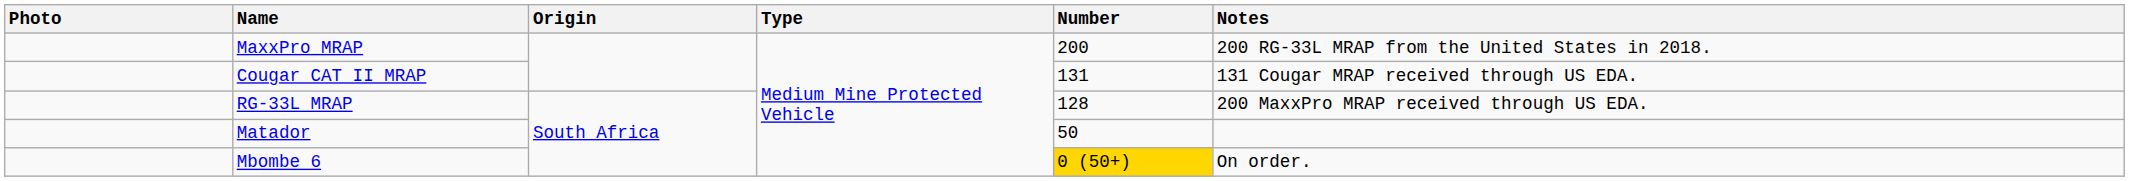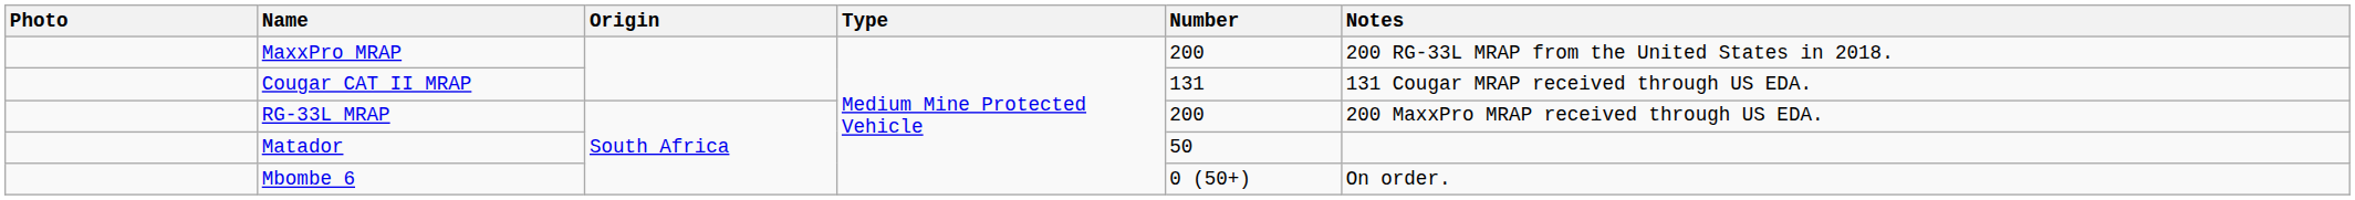RG-33L MRAP | Number: 128 -> 200
Mbombe 6 | Number: gold background -> no background
